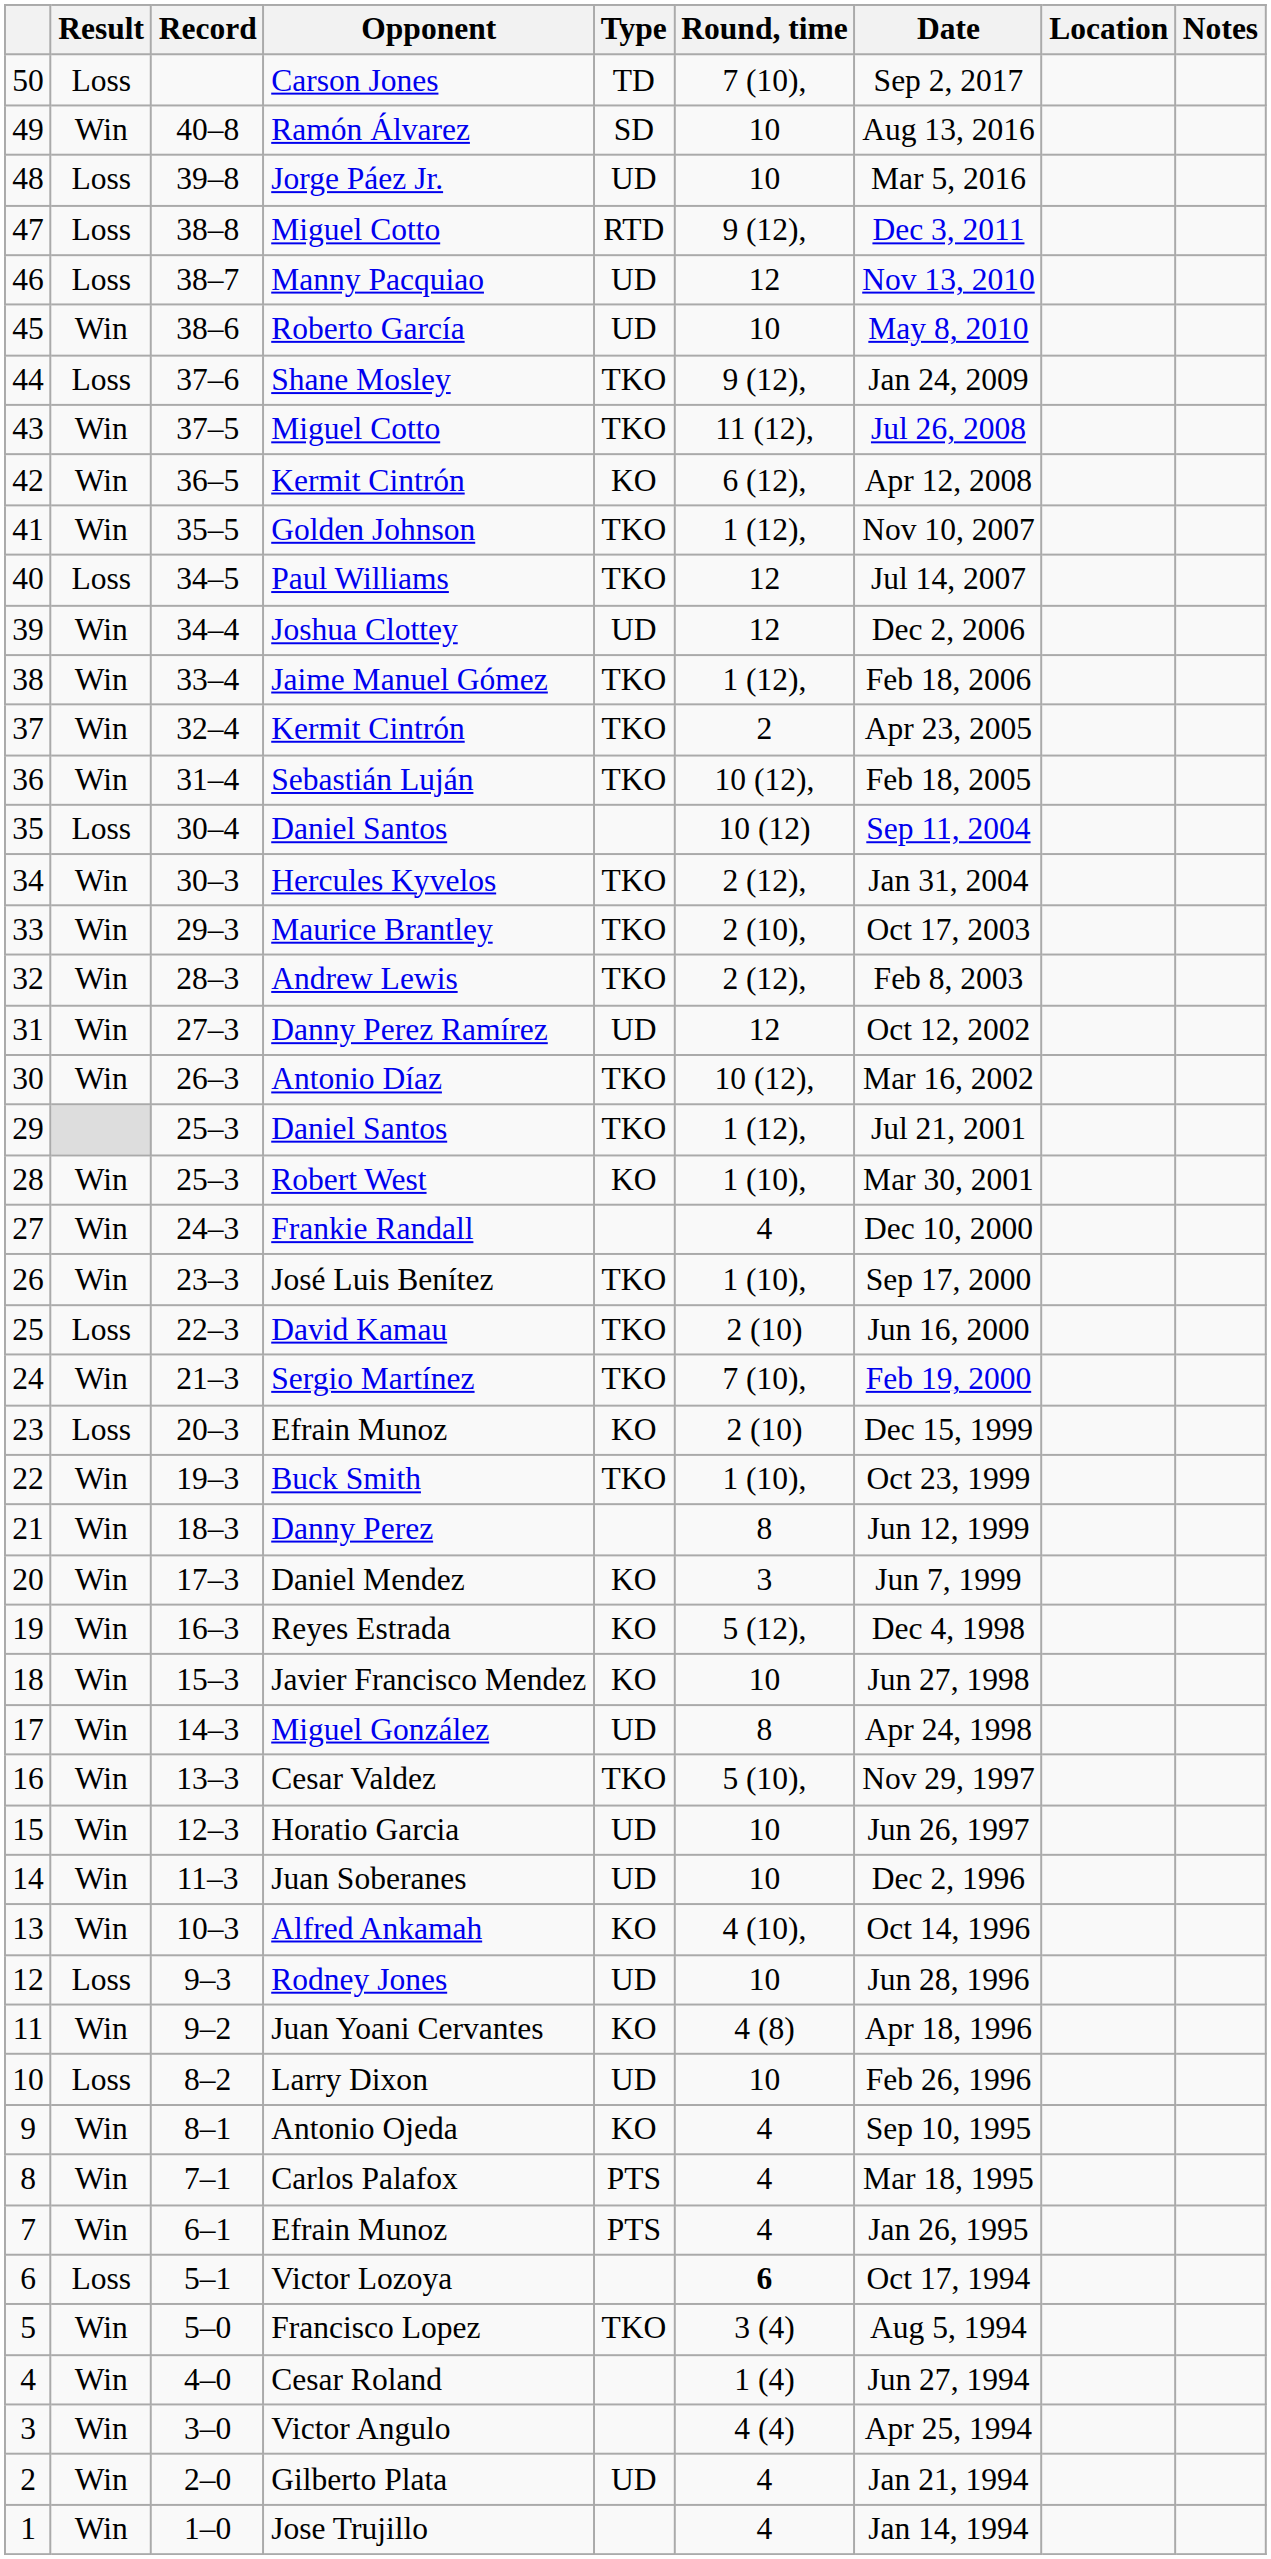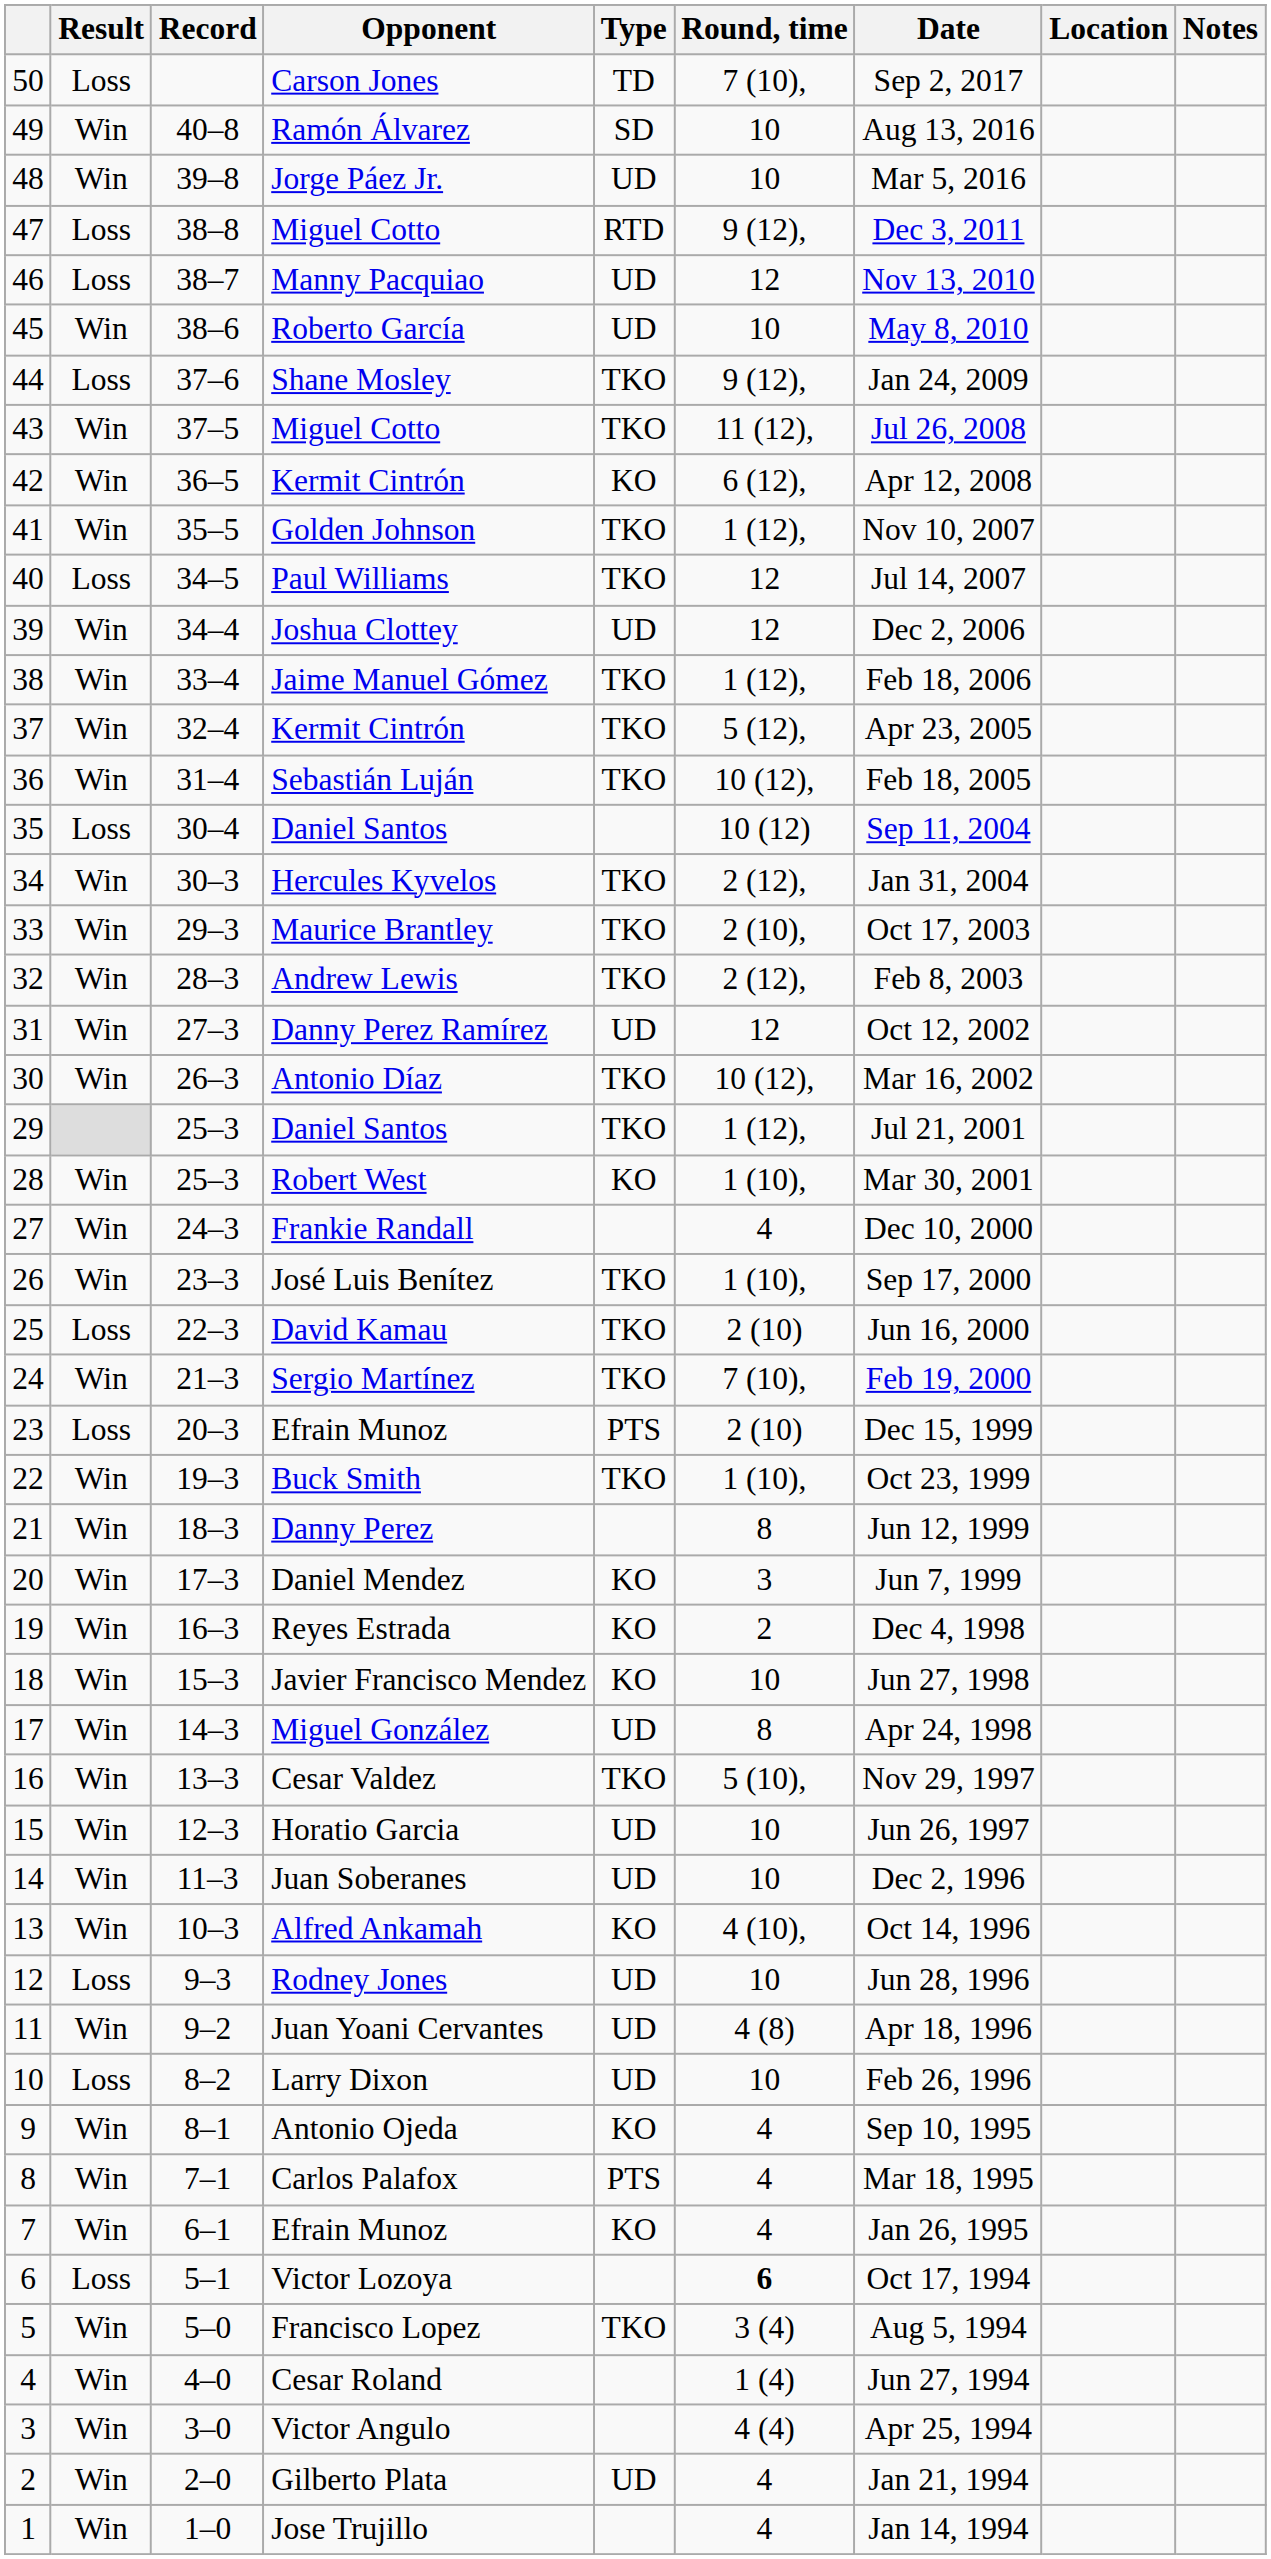Jorge Páez Jr. | Result: Loss -> Win
37 / Kermit Cintrón | Round, time: 2 -> 5 (12),
23 / Efrain Munoz | Type: KO -> PTS
Reyes Estrada | Round, time: 5 (12), -> 2
Juan Yoani Cervantes | Type: KO -> UD
7 / Efrain Munoz | Type: PTS -> KO
